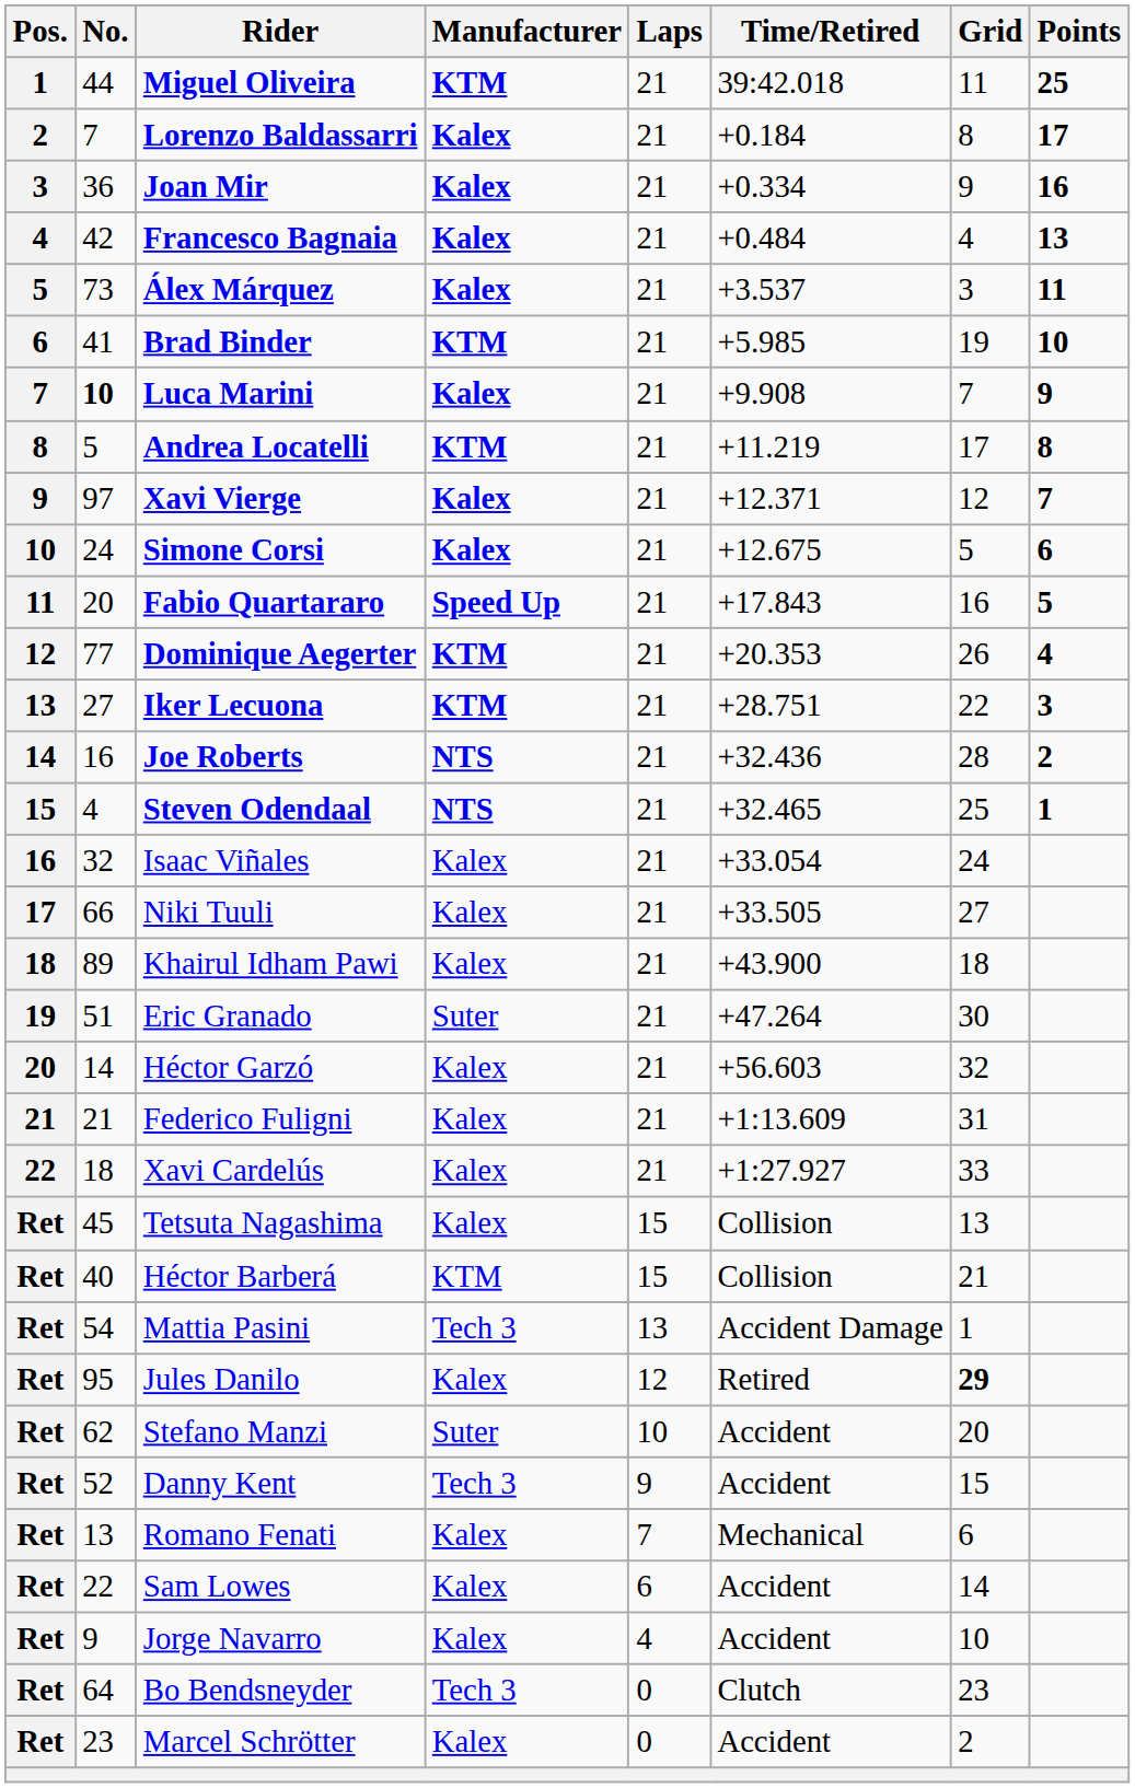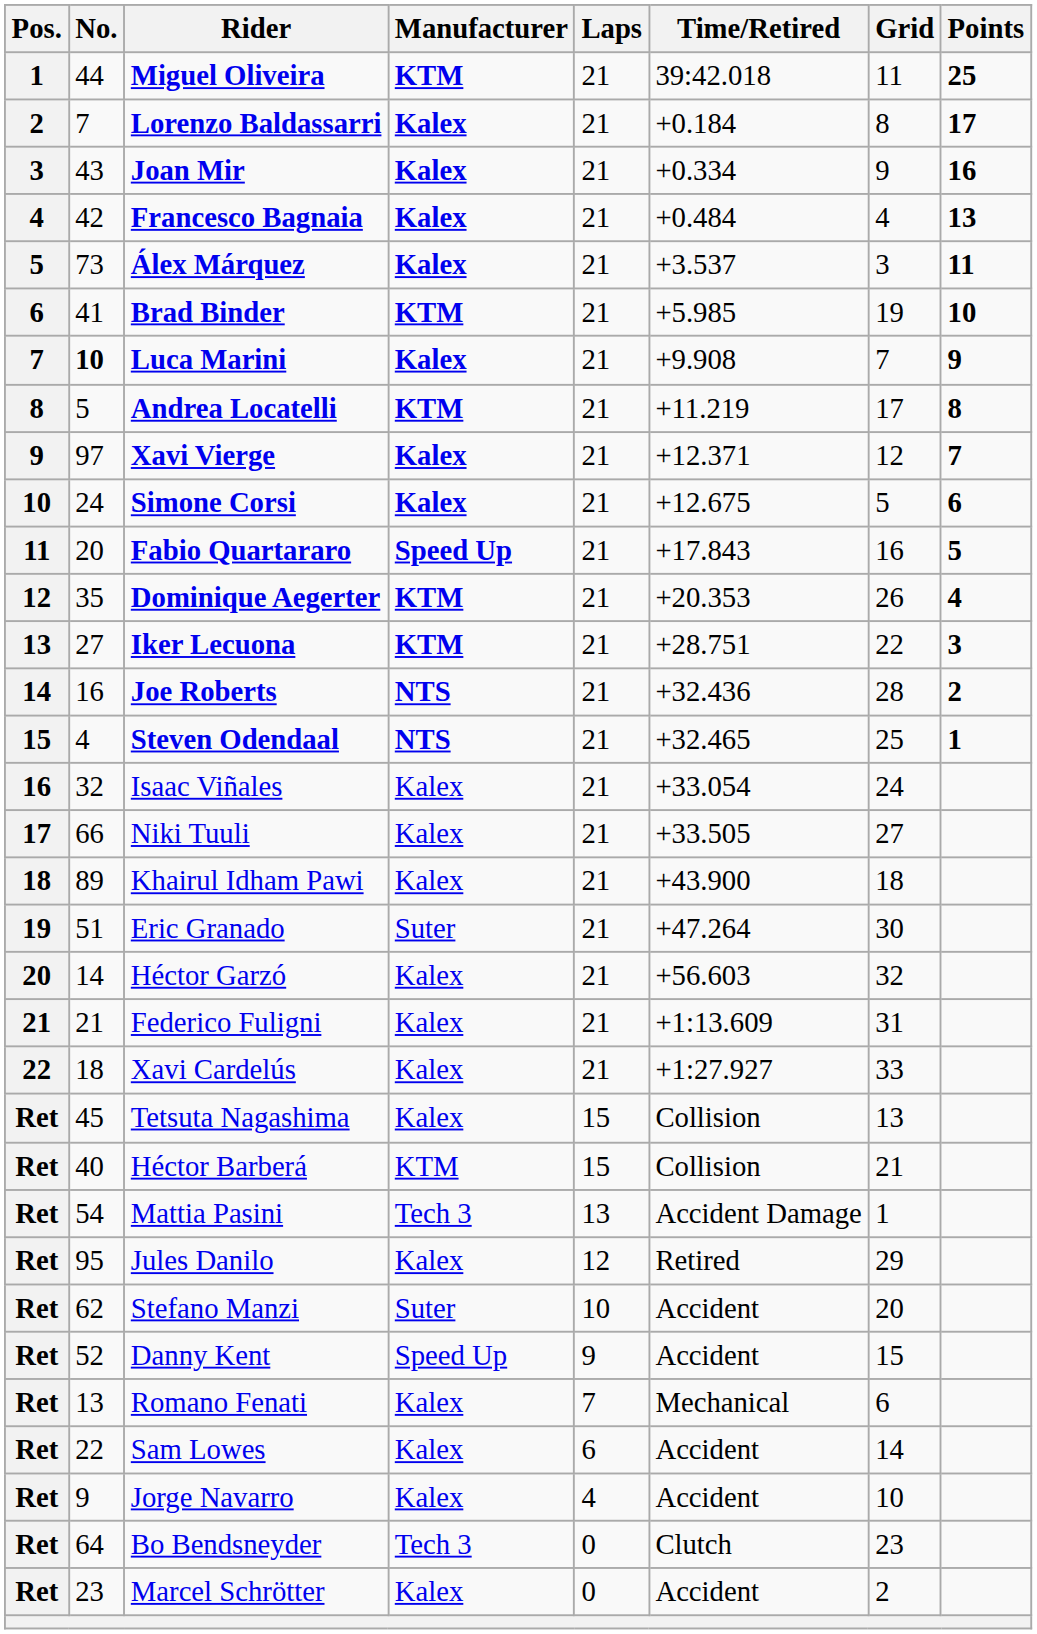Joan Mir | No.: 36 -> 43
Dominique Aegerter | No.: 77 -> 35
Jules Danilo | Grid: bold -> normal
Danny Kent | Manufacturer: Tech 3 -> Speed Up
